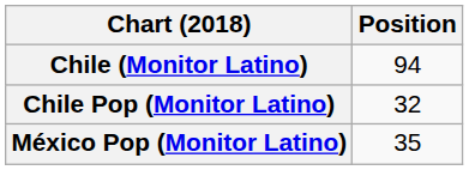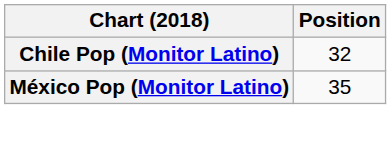- row: Chile (Monitor Latino) | 94
